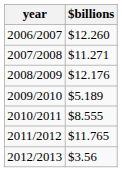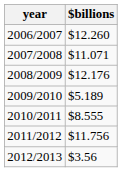2007/2008 | $billions: $11.271 -> $11.071
2011/2012 | $billions: $11.765 -> $11.756
